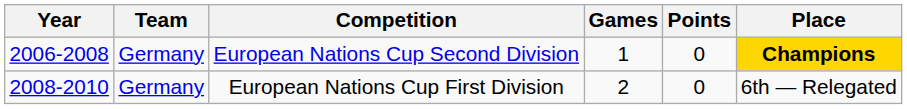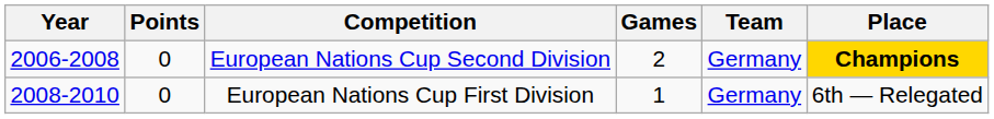columns swapped: Team <-> Points
European Nations Cup Second Division | Games: 1 -> 2
European Nations Cup First Division | Games: 2 -> 1
